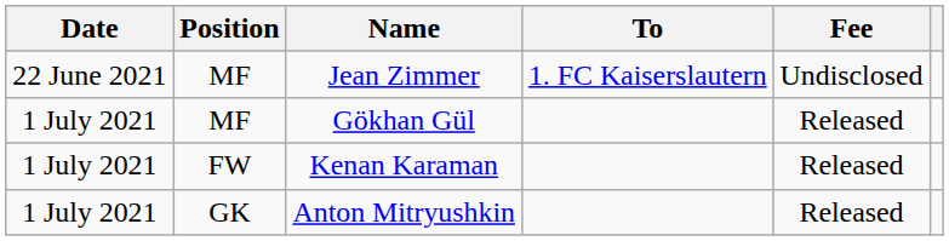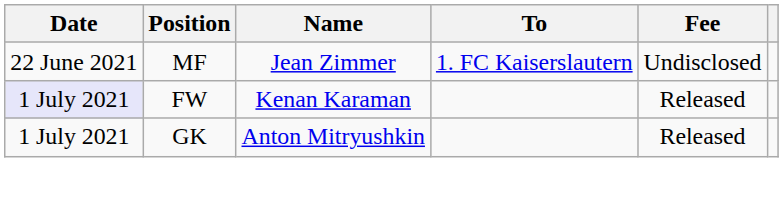- row: 1 July 2021 | MF | Gökhan Gül | Released
Kenan Karaman | Date: no background -> lavender background
